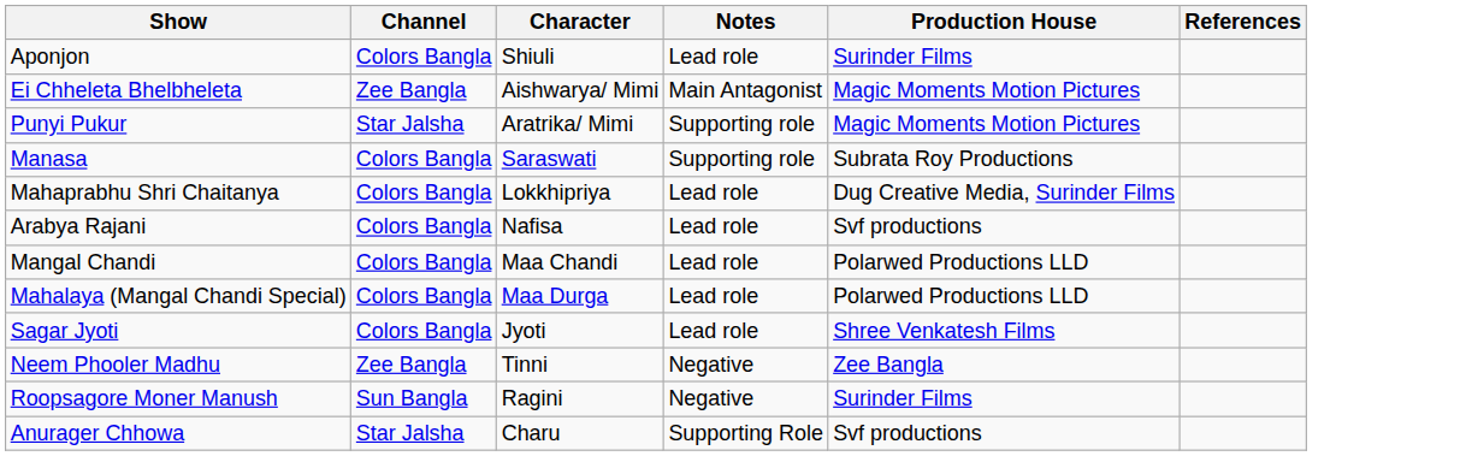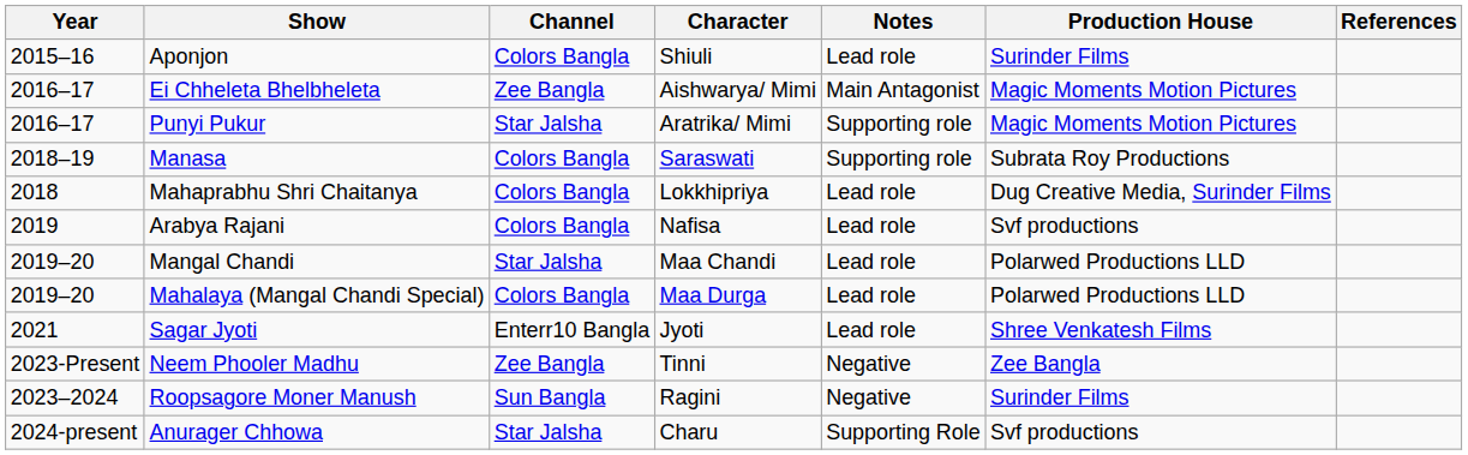+ column: Year | 2015–16 | 2016–17 | 2016–17 | 2018–19 | 2018 | 2019 | 2019–20 | 2019–20 | 2021 | 2023-Present | 2023–2024 | 2024-present
Mangal Chandi | Channel: Colors Bangla -> Star Jalsha
Sagar Jyoti | Channel: Colors Bangla -> Enterr10 Bangla
